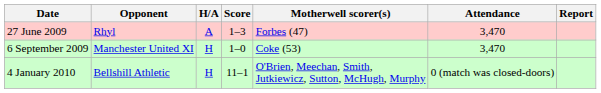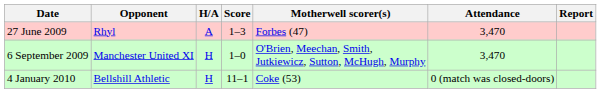6 September 2009 | Motherwell scorer(s): Coke (53) -> O'Brien, Meechan, Smith, Jutkiewicz, Sutton, McHugh, Murphy
4 January 2010 | Motherwell scorer(s): O'Brien, Meechan, Smith, Jutkiewicz, Sutton, McHugh, Murphy -> Coke (53)
